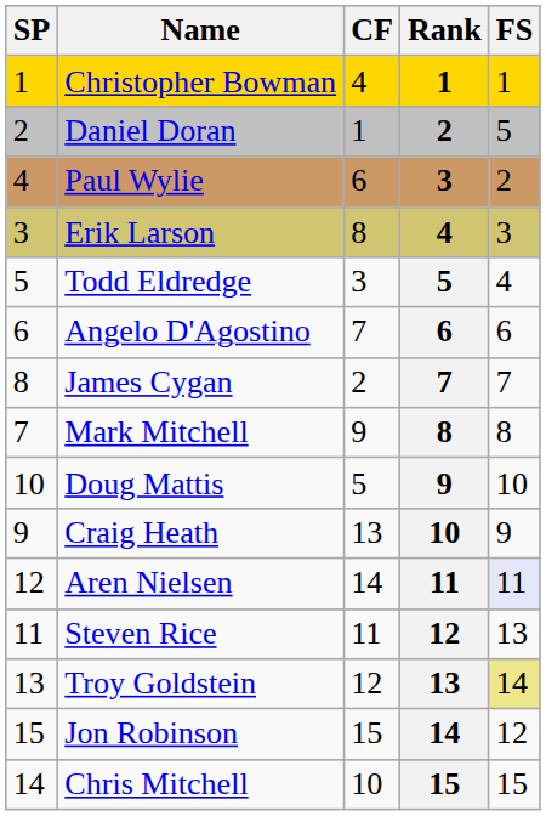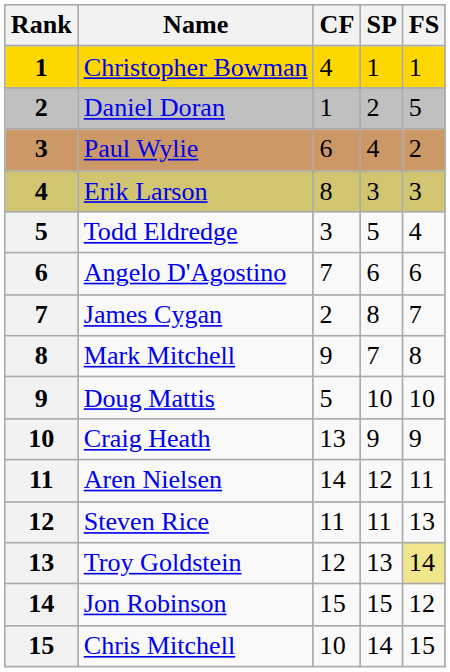columns swapped: Rank <-> SP
Aren Nielsen | FS: lavender background -> no background
